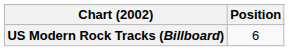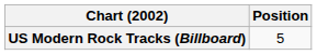US Modern Rock Tracks (Billboard) | Position: 6 -> 5
